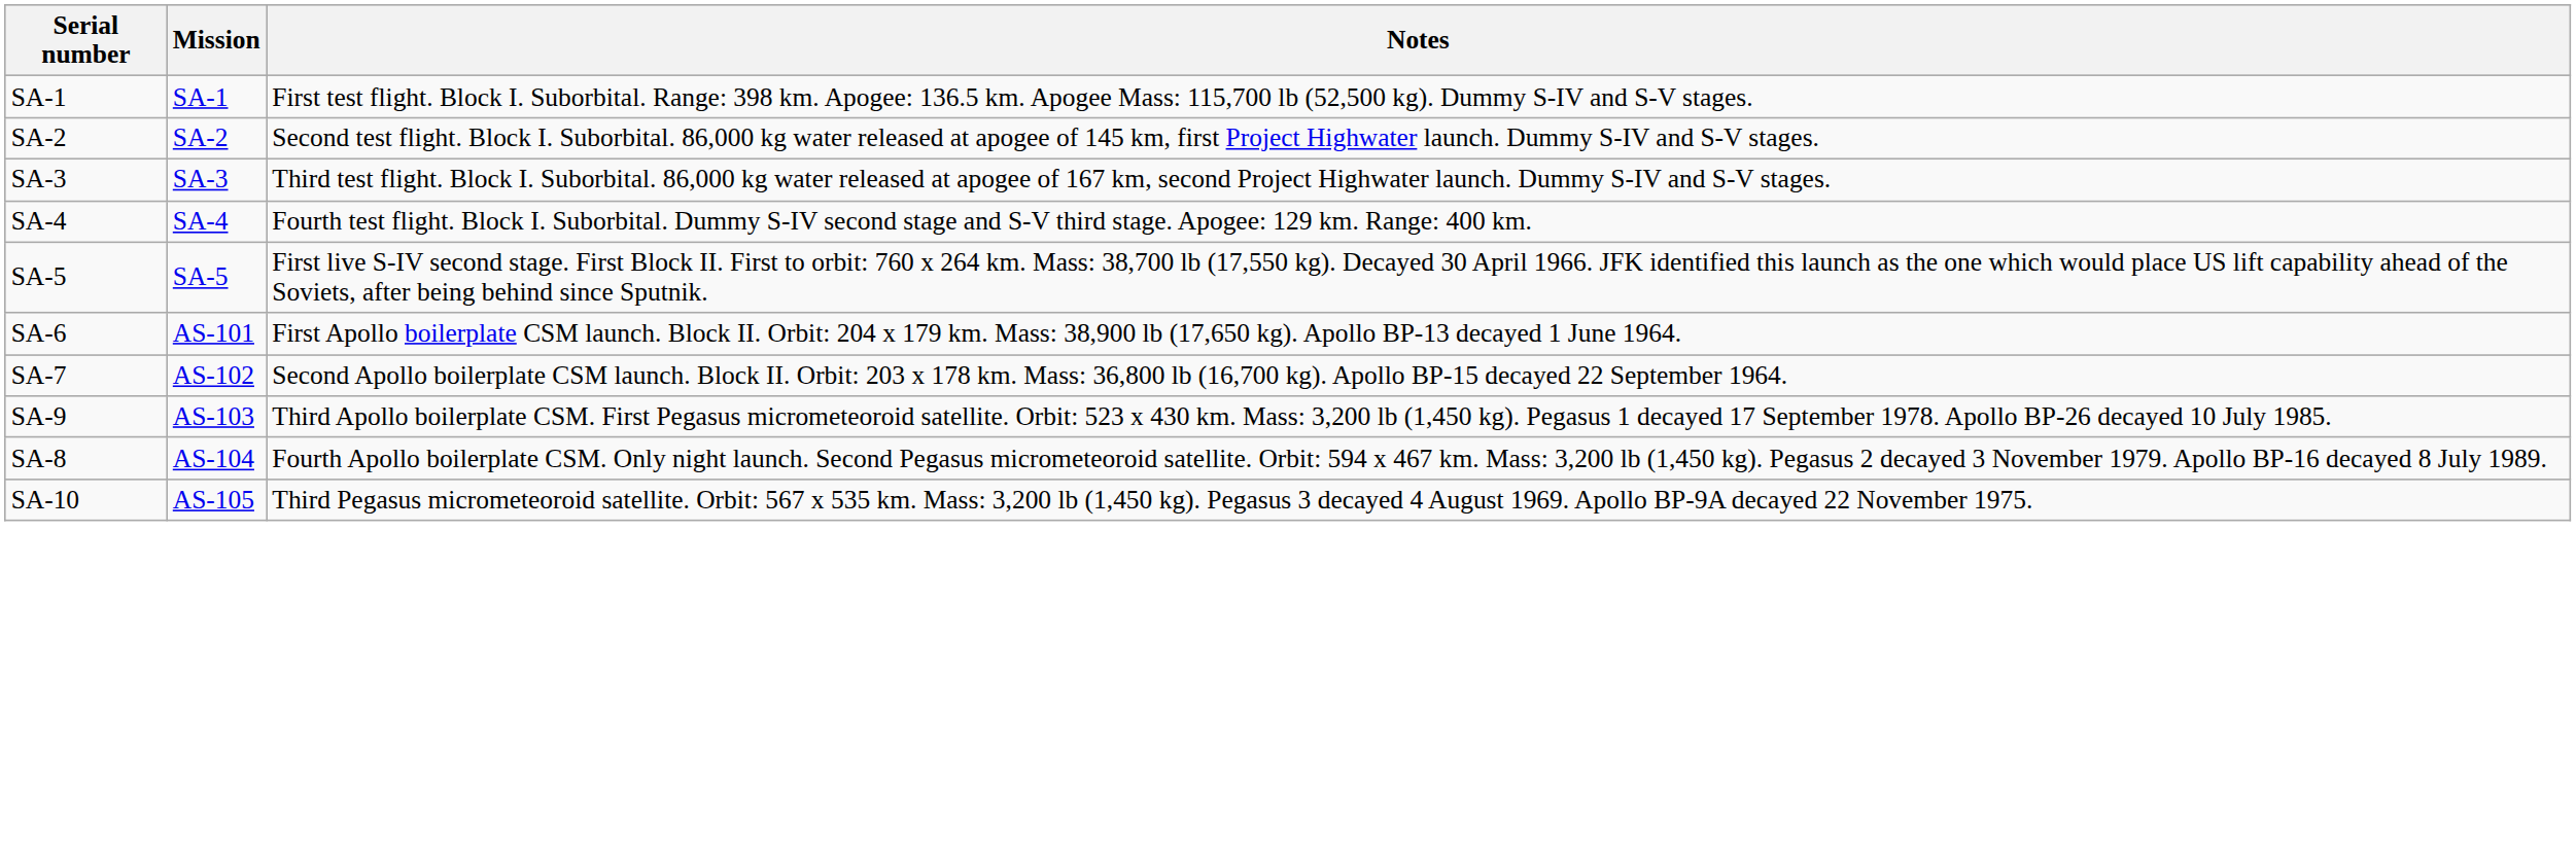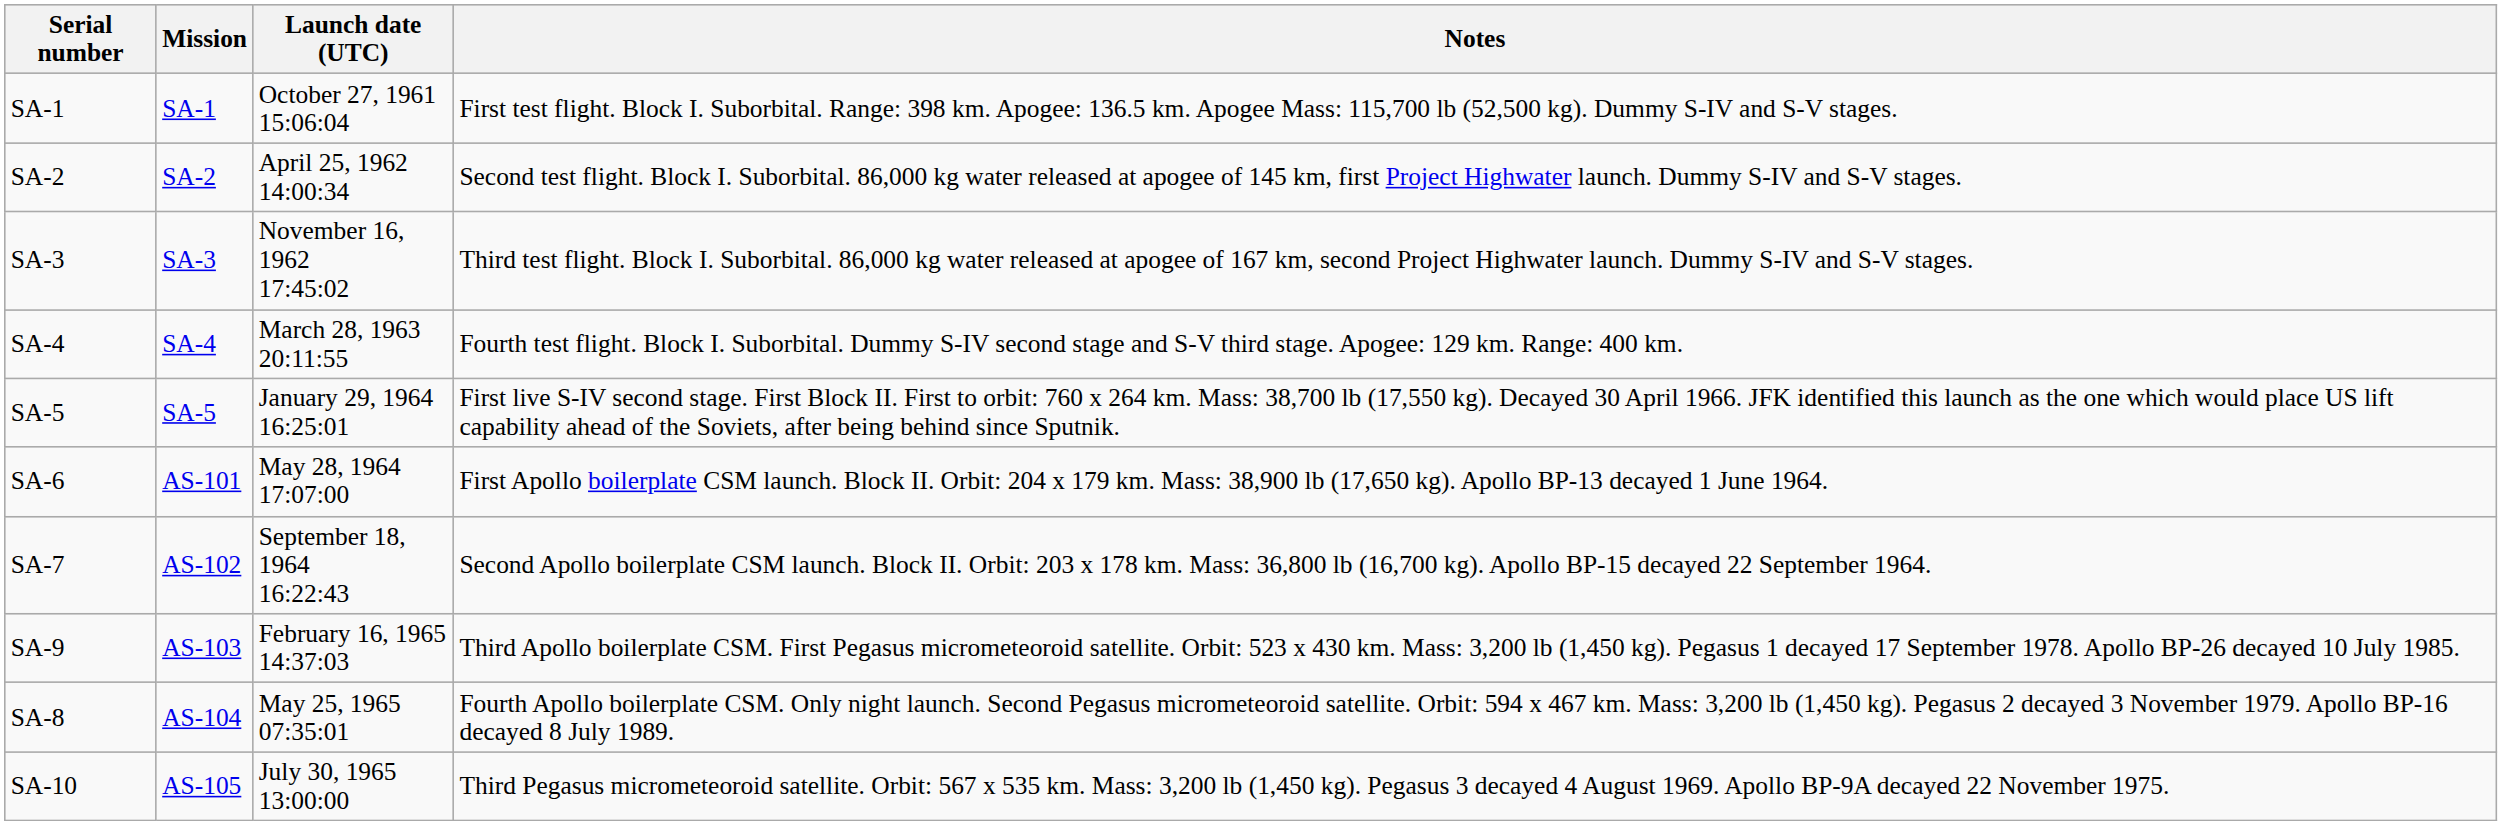+ column: Launch date (UTC) | October 27, 1961 15:06:04 | April 25, 1962 14:00:34 | November 16, 1962 17:45:02 | March 28, 1963 20:11:55 | January 29, 1964 16:25:01 | May 28, 1964 17:07:00 | September 18, 1964 16:22:43 | February 16, 1965 14:37:03 | May 25, 1965 07:35:01 | July 30, 1965 13:00:00
